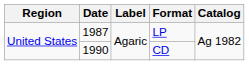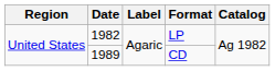LP | Date: 1987 -> 1982
CD | Date: 1990 -> 1989
